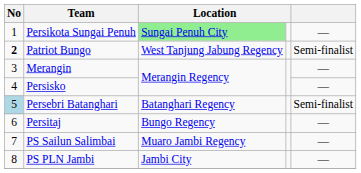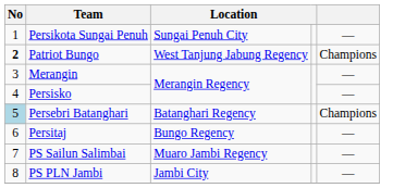Persikota Sungai Penuh | column 3: lightgreen background -> no background
Patriot Bungo | column 5: Semi-finalist -> Champions
Persebri Batanghari | column 5: Semi-finalist -> Champions
